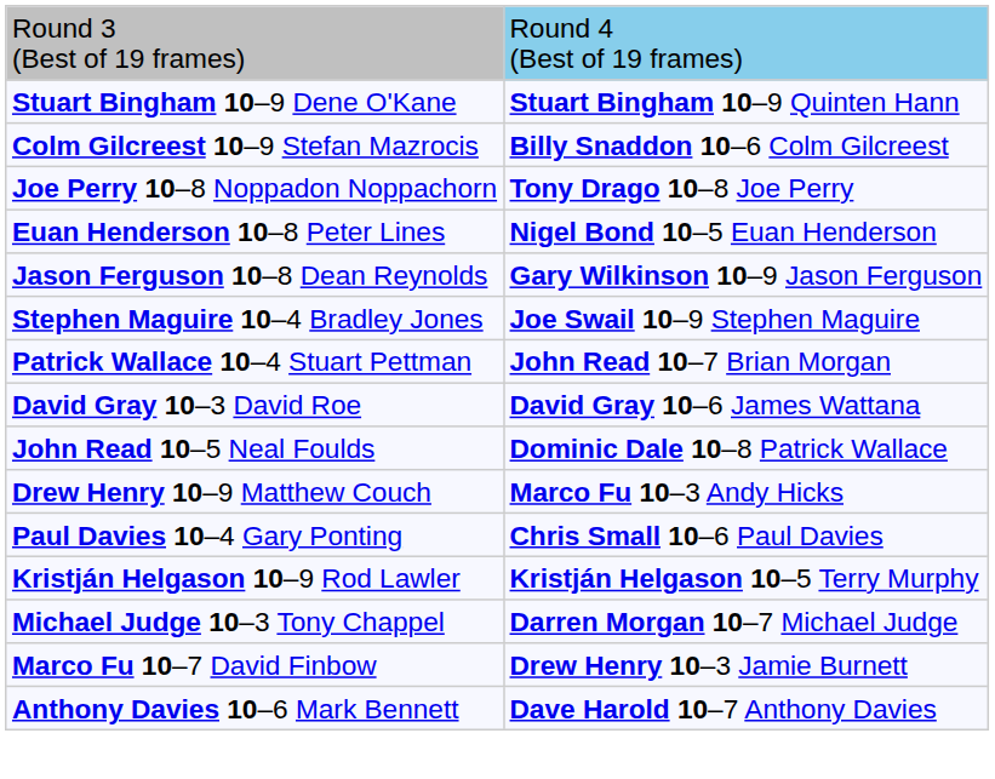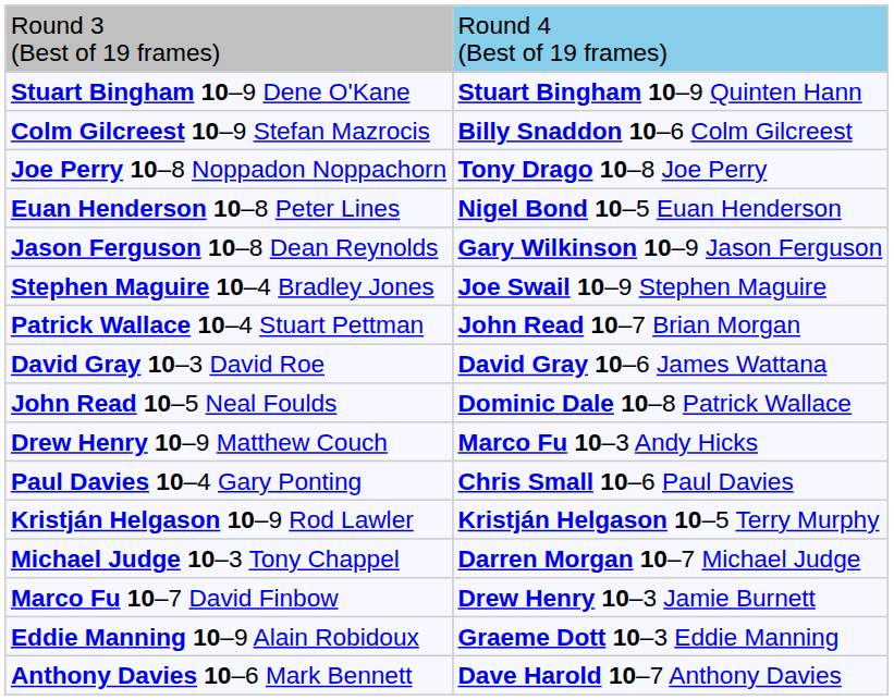+ row: Eddie Manning 10–9 Alain Robidoux | Graeme Dott 10–3 Eddie Manning
